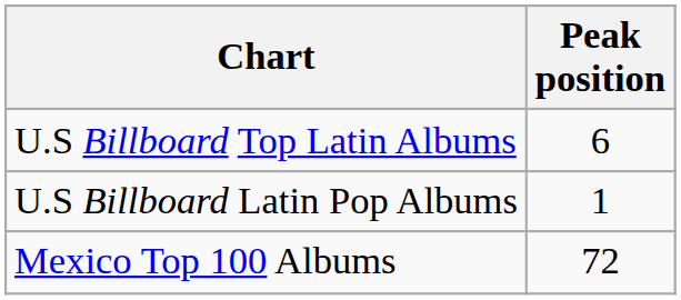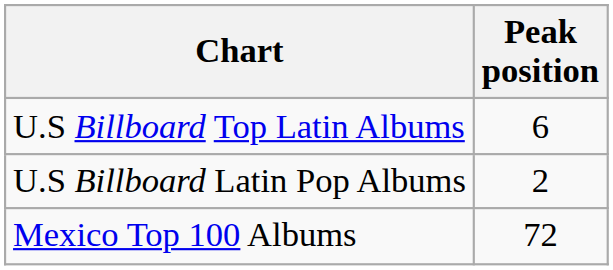U.S Billboard Latin Pop Albums | Peak position: 1 -> 2
